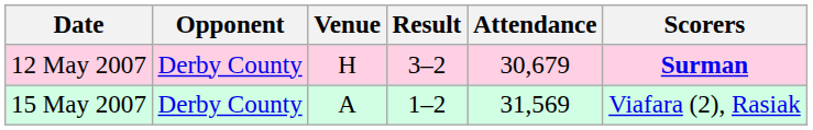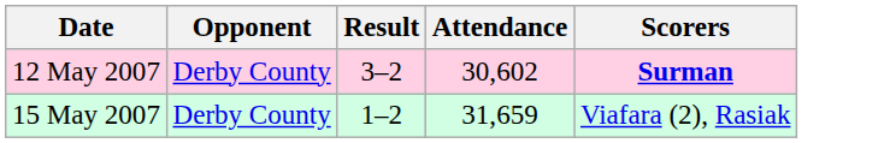- column: Venue | H | A
12 May 2007 | Attendance: 30,679 -> 30,602
15 May 2007 | Attendance: 31,569 -> 31,659
